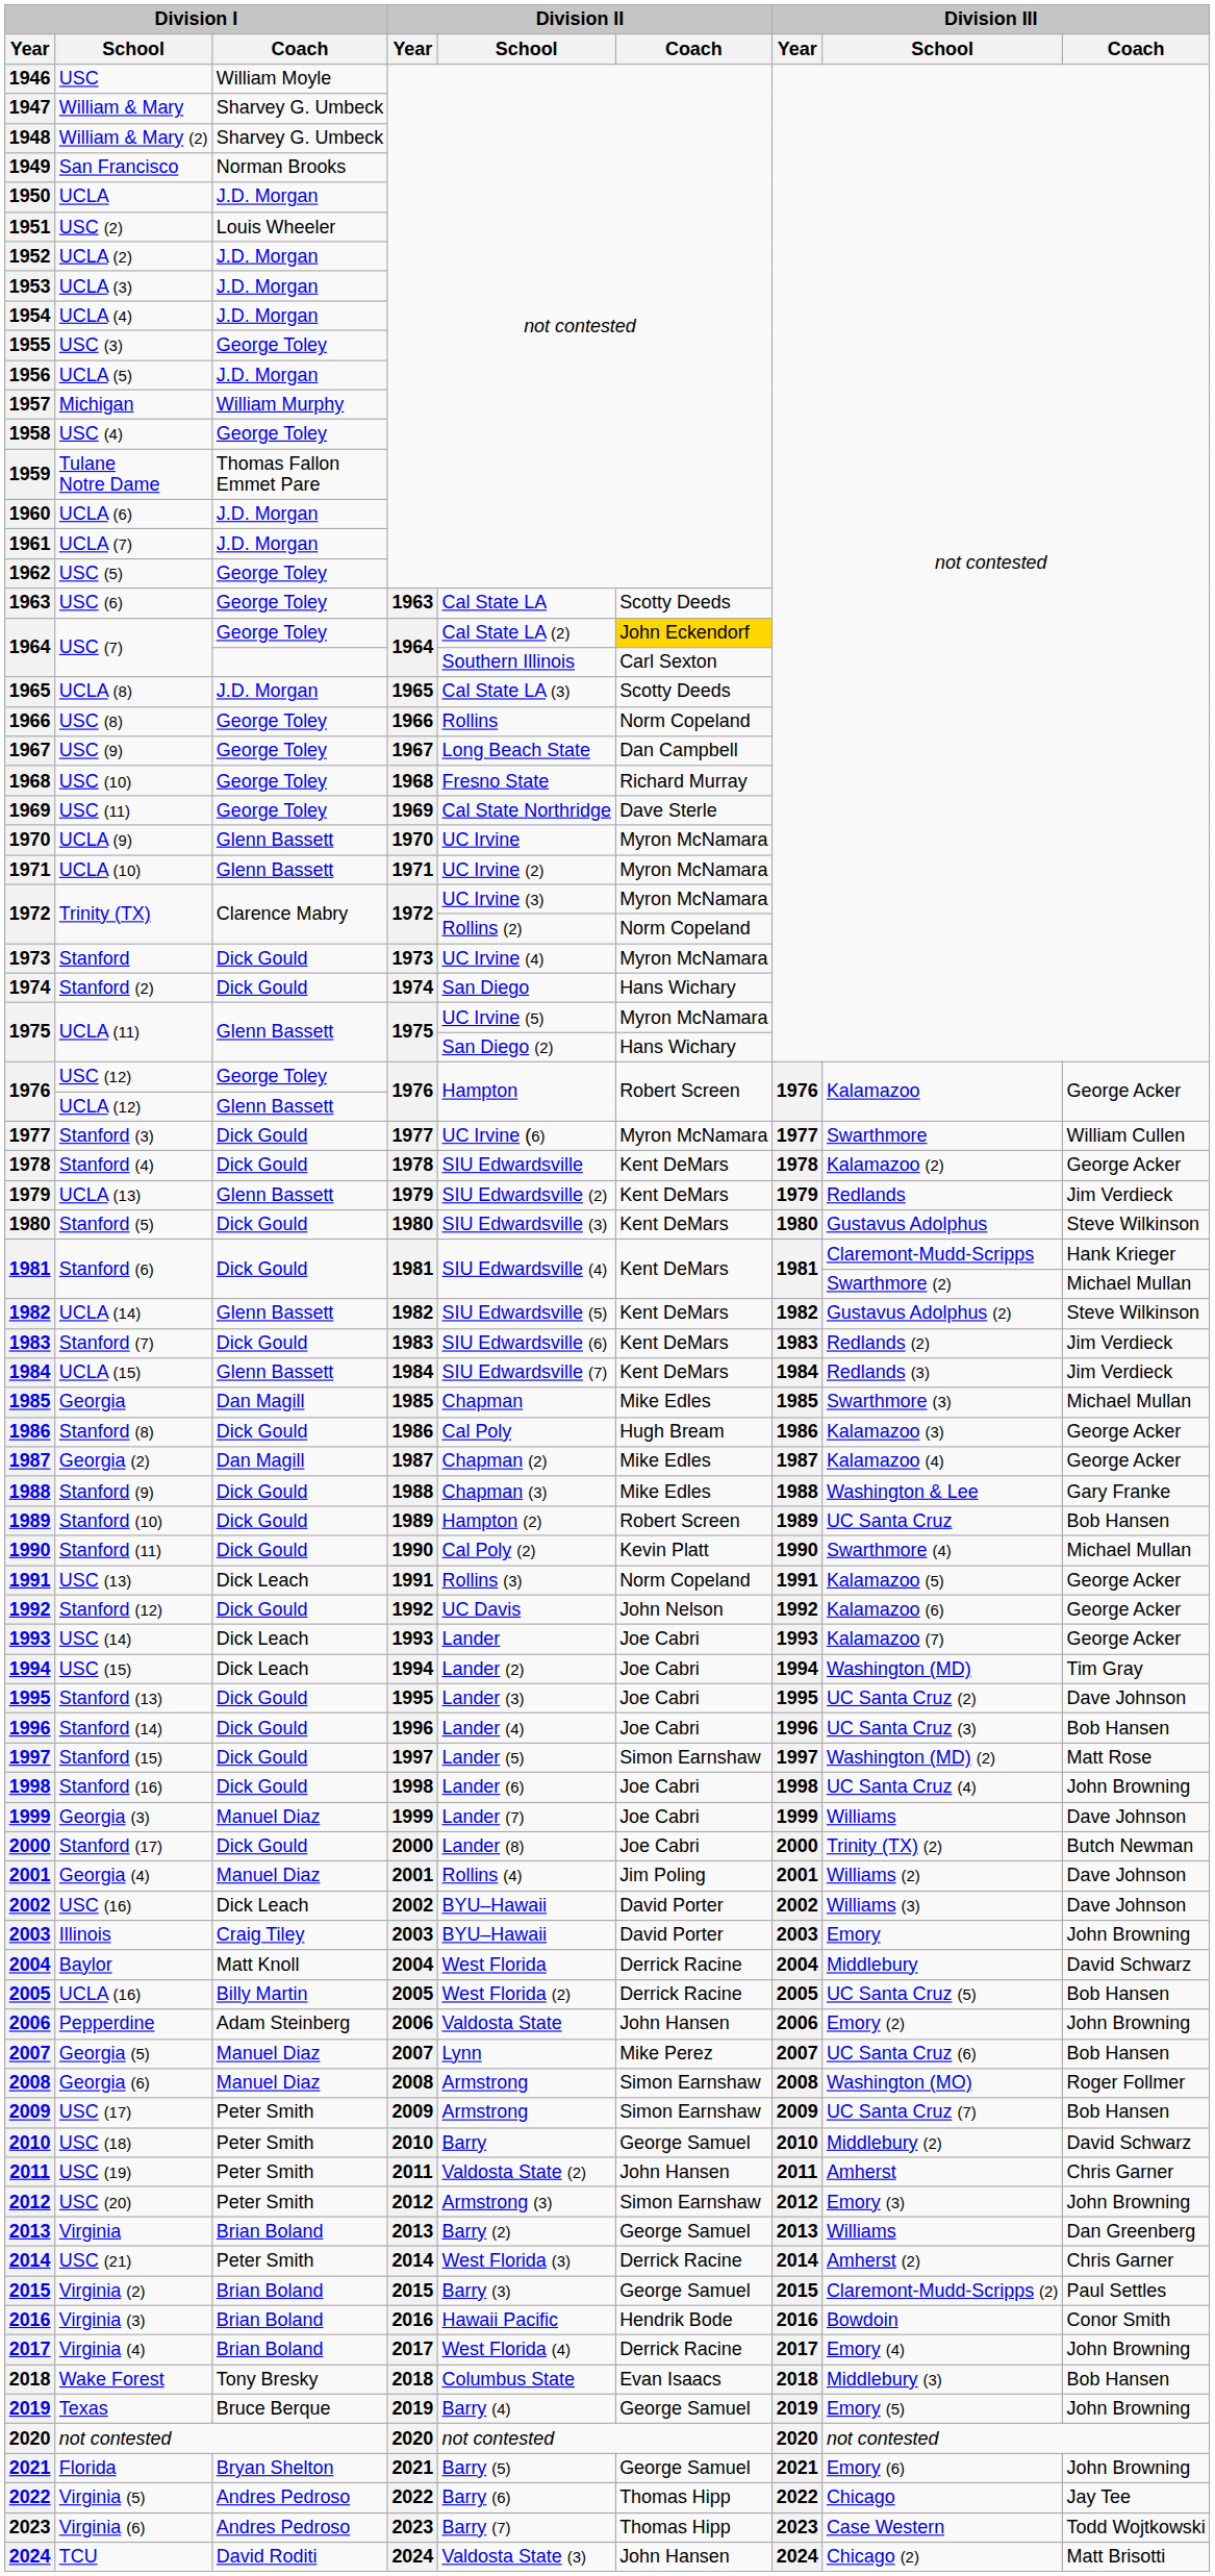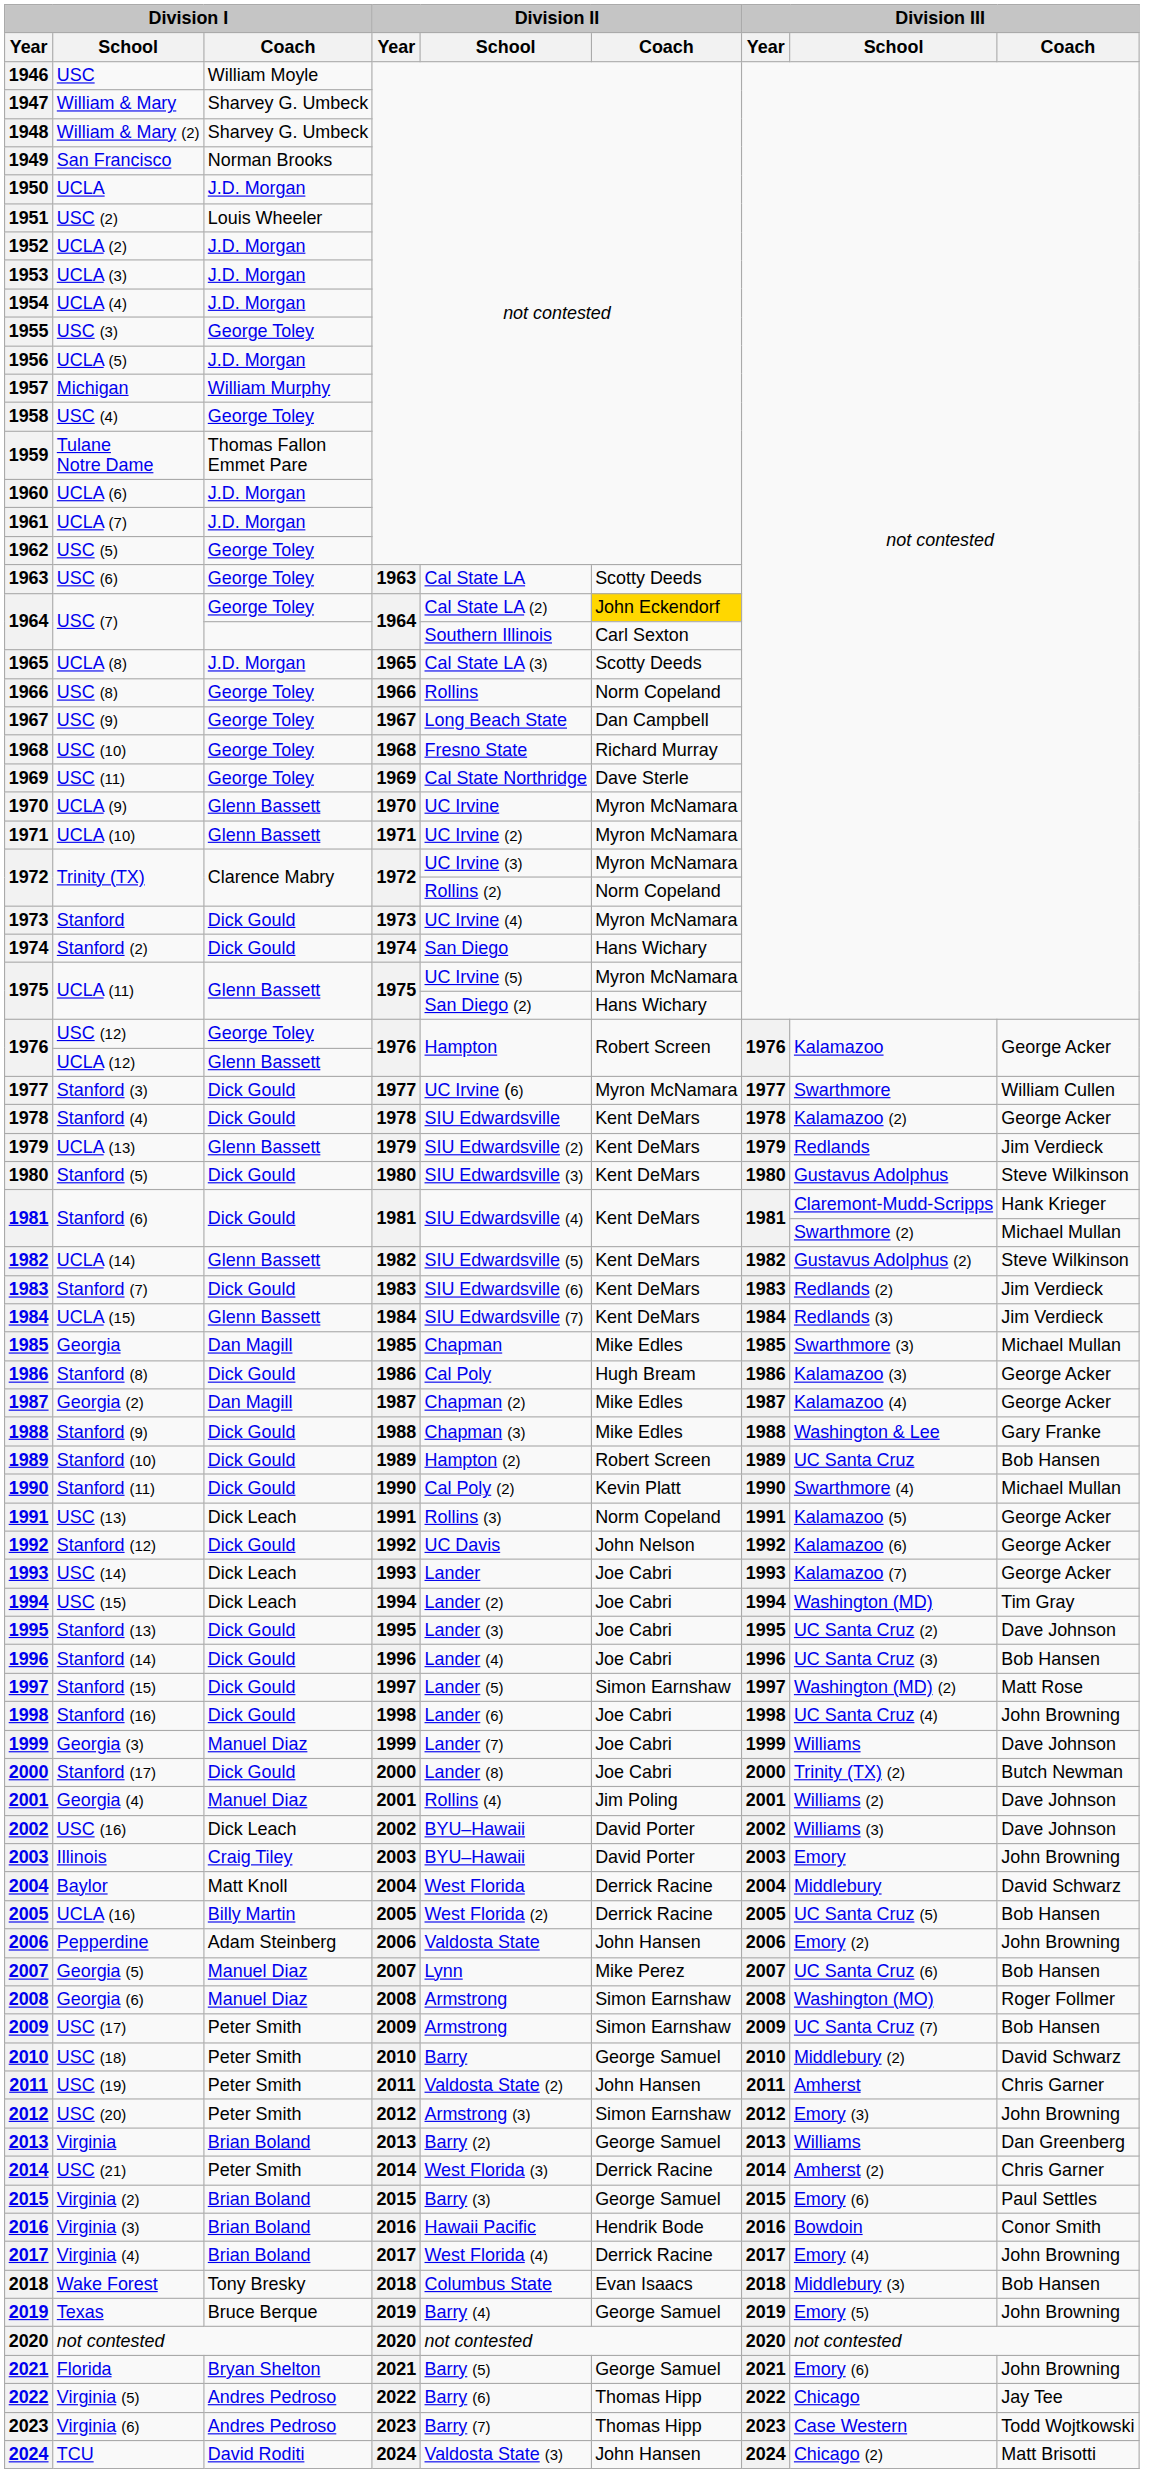Virginia (2) | Division III / School: Claremont-Mudd-Scripps (2) -> Emory (6)
